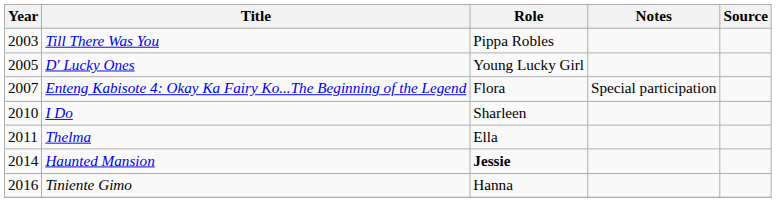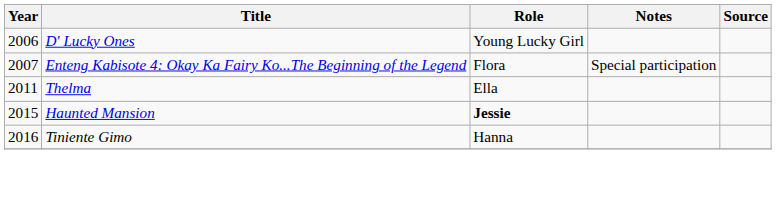- row: 2003 | Till There Was You | Pippa Robles
D' Lucky Ones | Year: 2005 -> 2006
- row: 2010 | I Do | Sharleen
Haunted Mansion | Year: 2014 -> 2015
